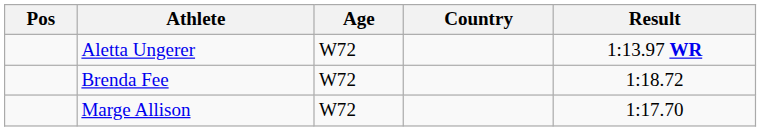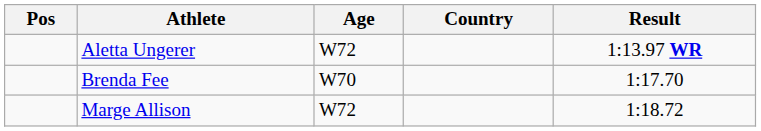Brenda Fee | Age: W72 -> W70
Brenda Fee | Result: 1:18.72 -> 1:17.70
Marge Allison | Result: 1:17.70 -> 1:18.72
